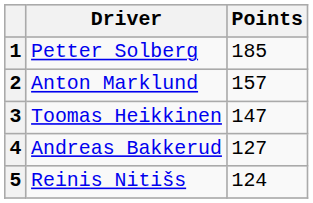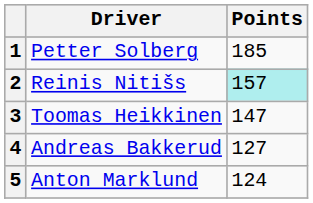2 | Driver: Anton Marklund -> Reinis Nitišs
2 | Points: no background -> paleturquoise background
5 | Driver: Reinis Nitišs -> Anton Marklund
